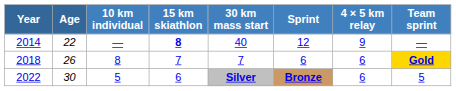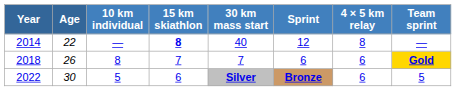2014 | 4 × 5 km relay: 9 -> 8
